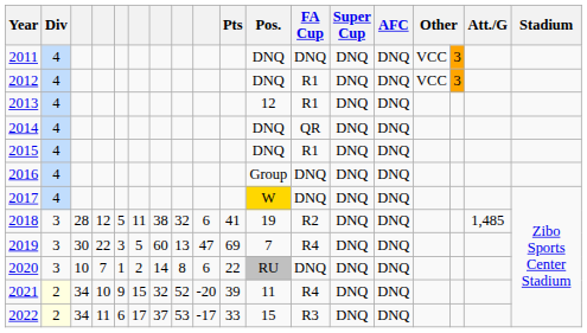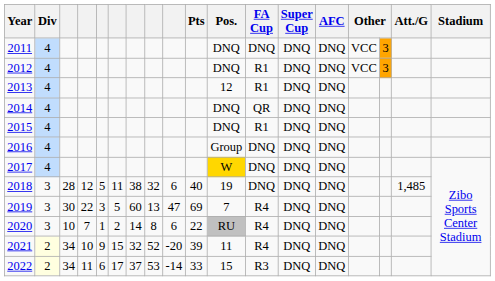2018 | Pts: 41 -> 40
2018 | FA Cup: R2 -> DNQ
2020 | FA Cup: DNQ -> R4
2022 | column 9: -17 -> -14
